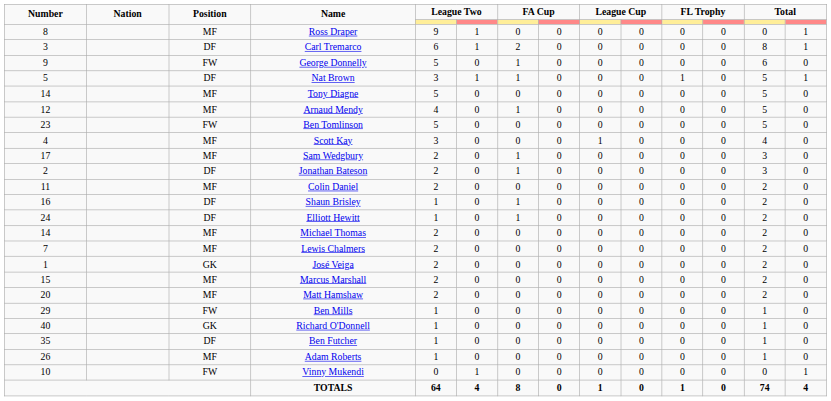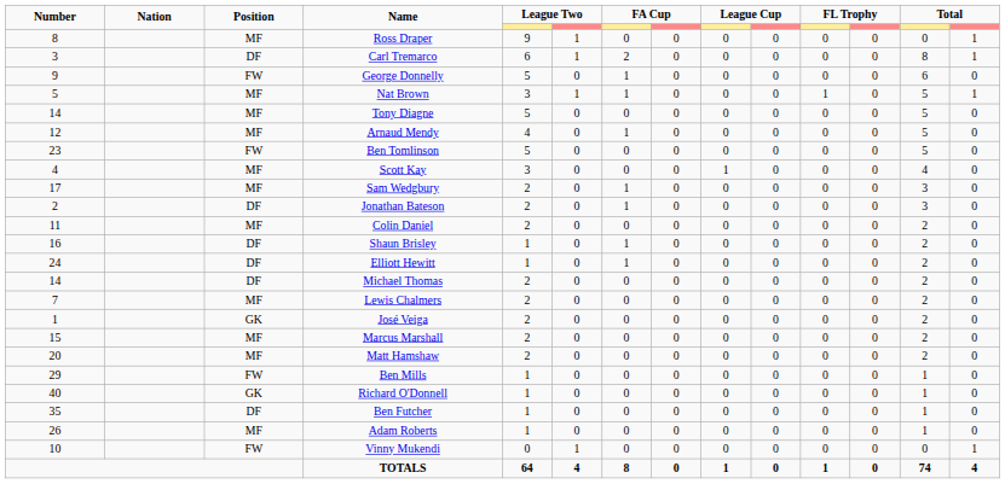Nat Brown | Position: DF -> MF
Michael Thomas | Position: MF -> DF
